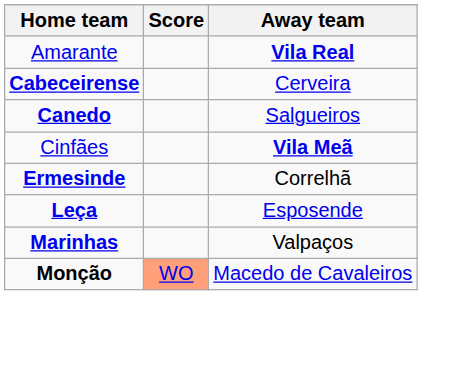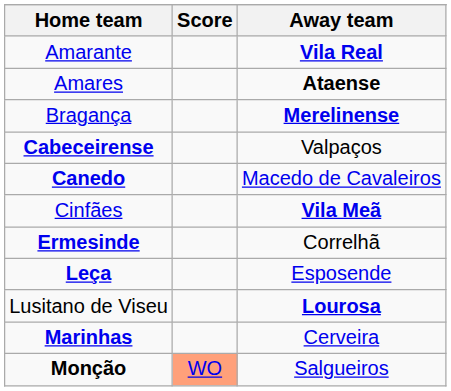+ row: Amares | Ataense
+ row: Bragança | Merelinense
Cabeceirense | Away team: Cerveira -> Valpaços
Canedo | Away team: Salgueiros -> Macedo de Cavaleiros
+ row: Lusitano de Viseu | Lourosa
Marinhas | Away team: Valpaços -> Cerveira
Monção | Away team: Macedo de Cavaleiros -> Salgueiros
